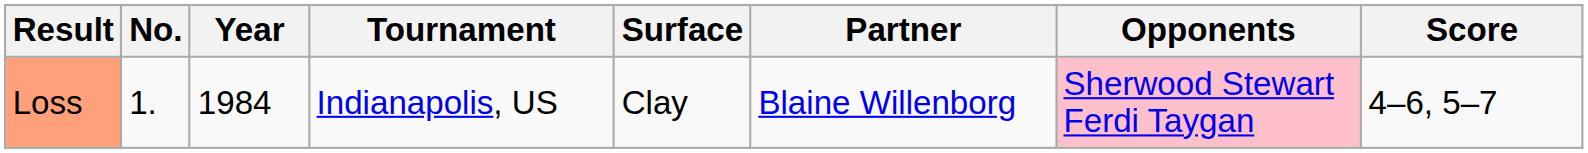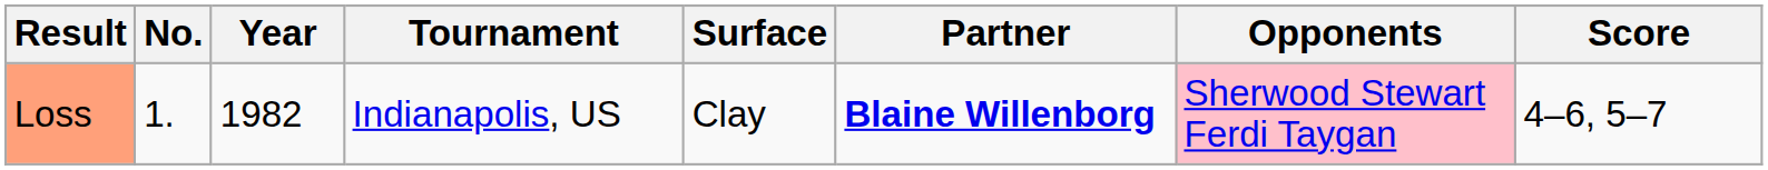Loss | Year: 1984 -> 1982
Loss | Partner: normal -> bold
